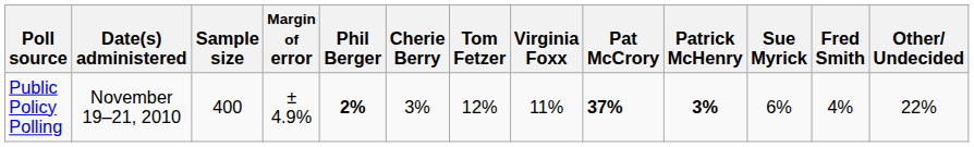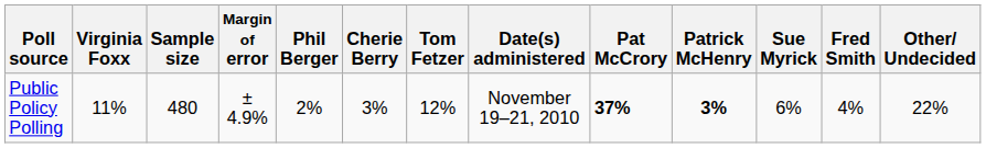columns swapped: Date(s) administered <-> Virginia Foxx
Public Policy Polling | Sample size: 400 -> 480
Public Policy Polling | Phil Berger: bold -> normal
